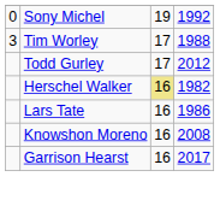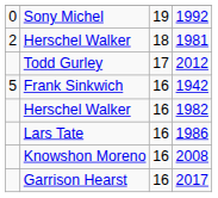+ row: 2 | Herschel Walker | 18 | 1981
- row: 3 | Tim Worley | 17 | 1988
+ row: 5 | Frank Sinkwich | 16 | 1942
1982 | column 3: khaki background -> no background
